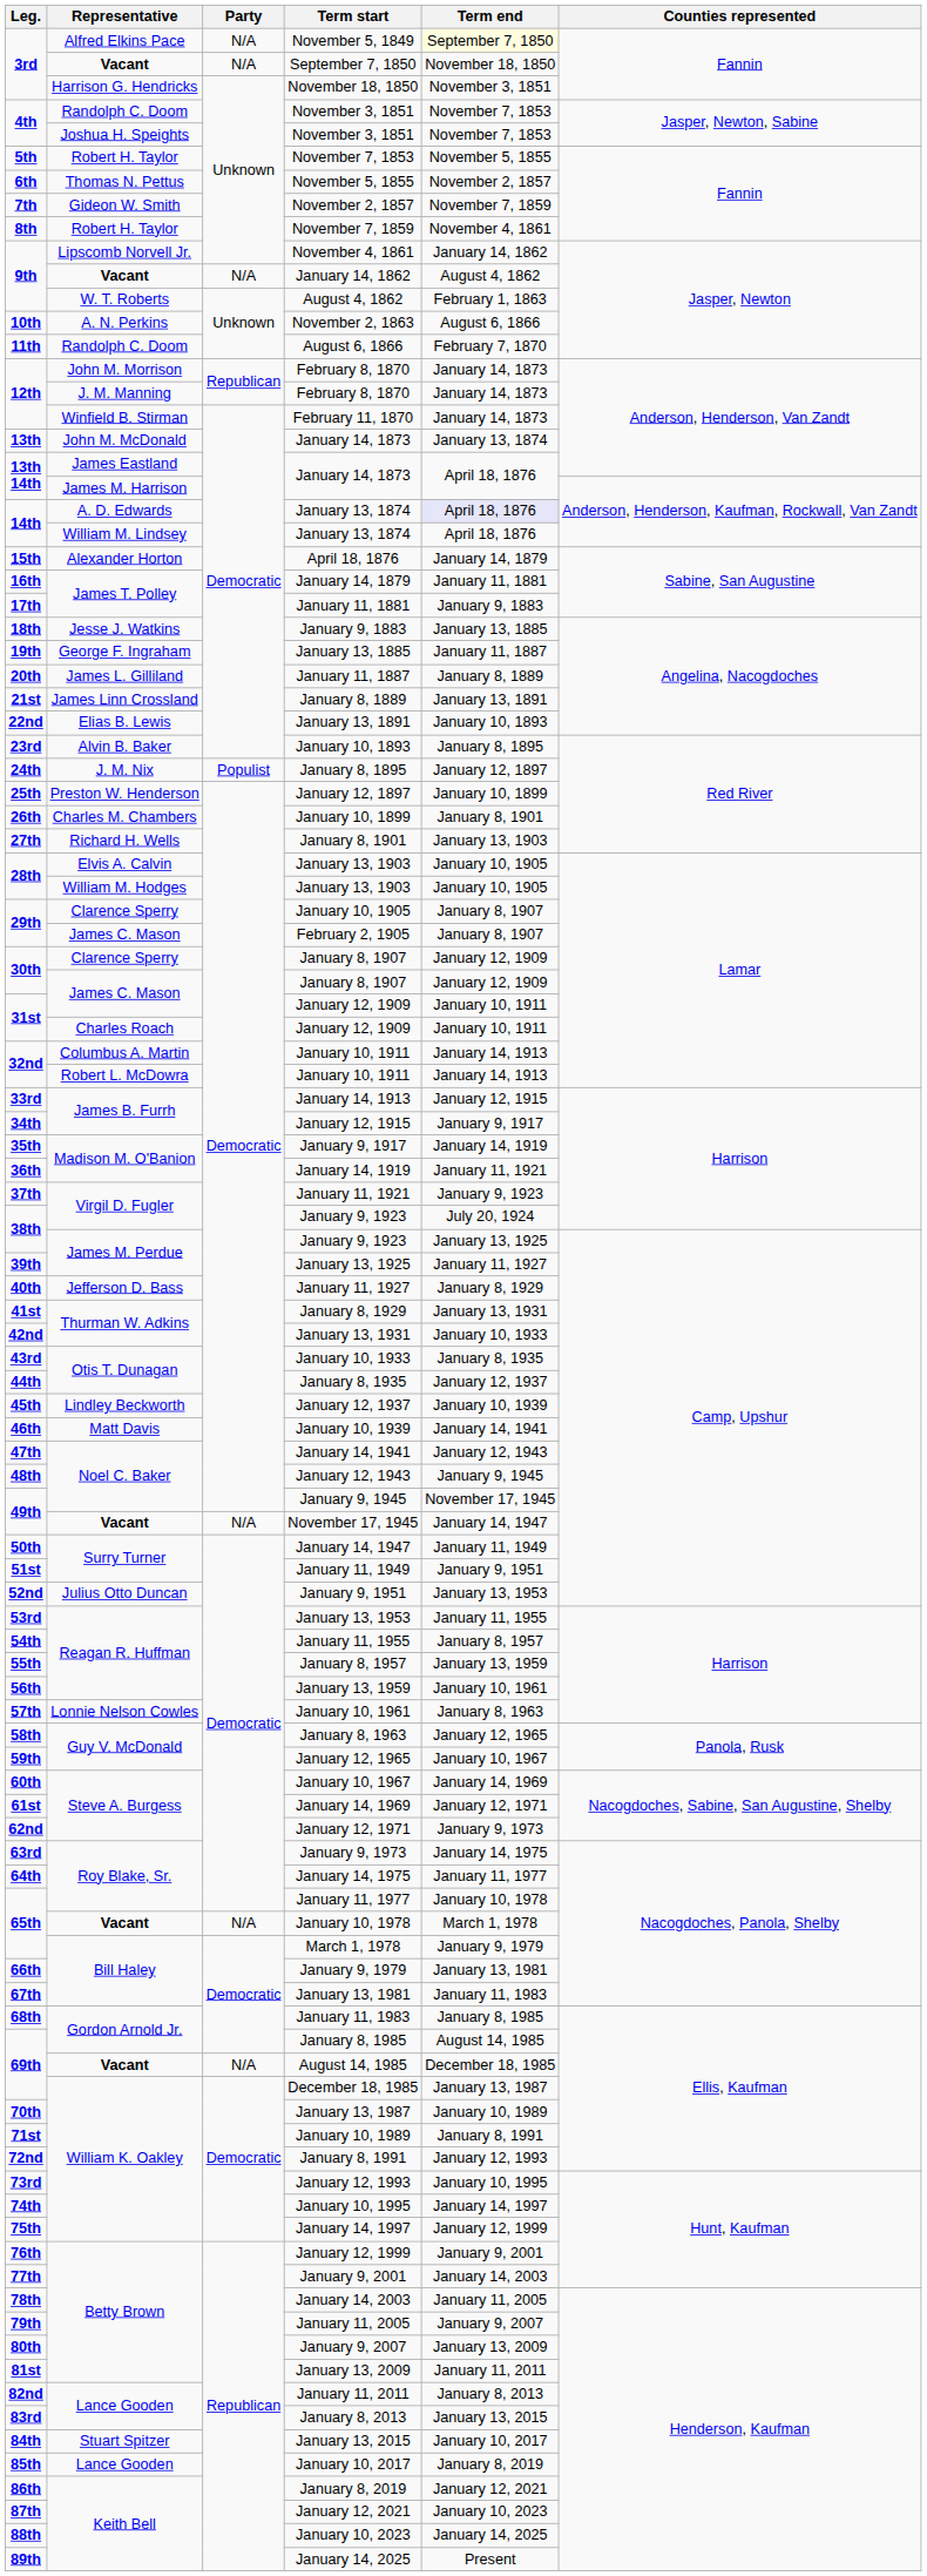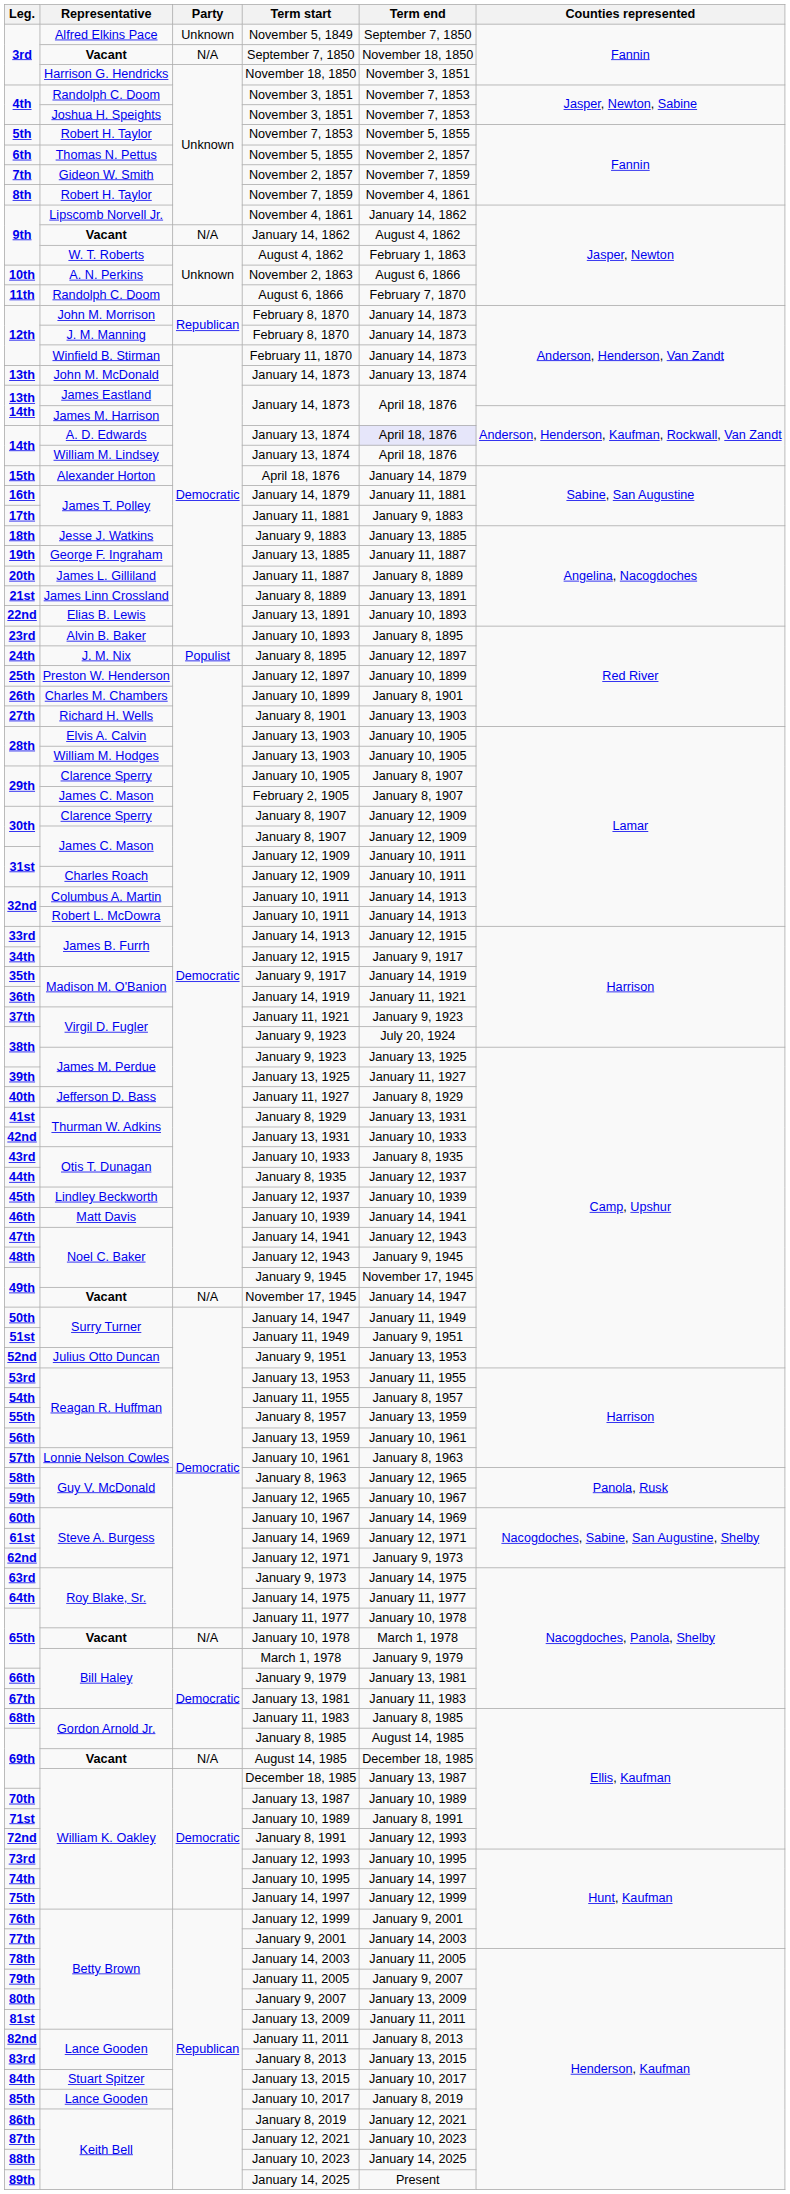November 5, 1849 | Party: N/A -> Unknown
November 5, 1849 | Term end: lightyellow background -> no background
